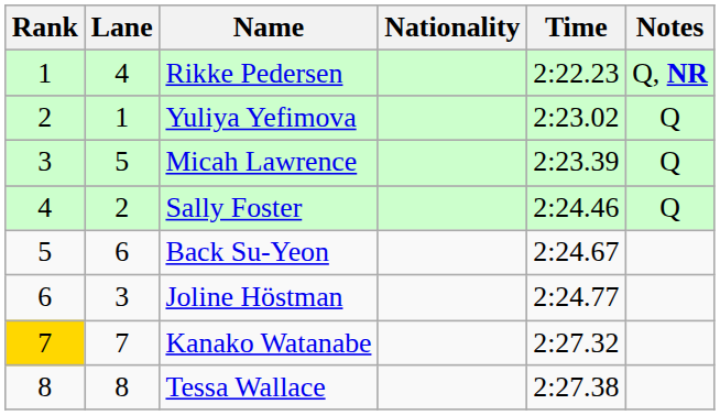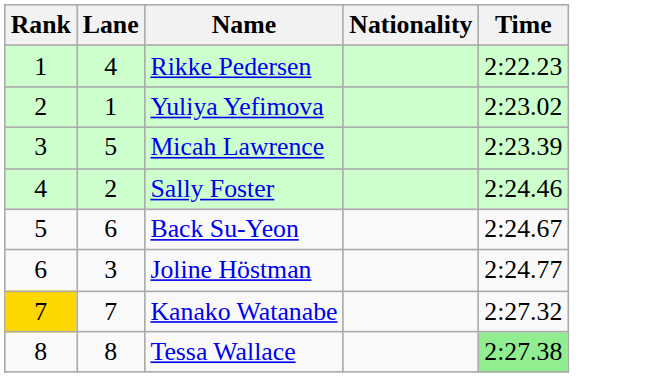- column: Notes | Q, NR | Q | Q | Q
Tessa Wallace | Time: no background -> lightgreen background
